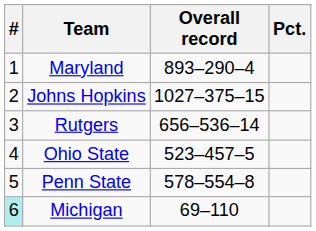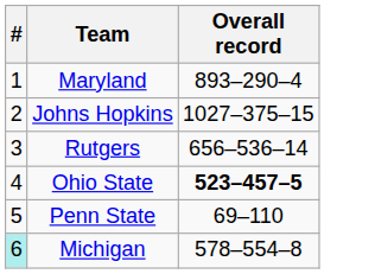- column: Pct.
Ohio State | Overall record: normal -> bold
Penn State | Overall record: 578–554–8 -> 69–110
Michigan | Overall record: 69–110 -> 578–554–8
